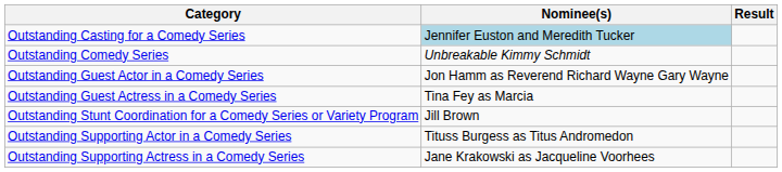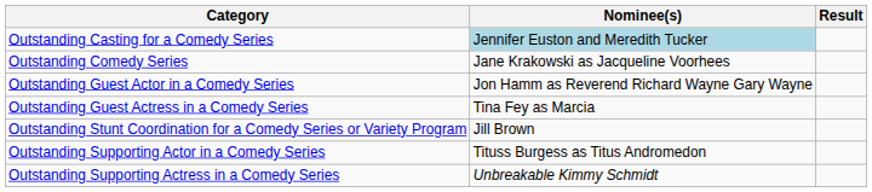Outstanding Comedy Series | Nominee(s): Unbreakable Kimmy Schmidt -> Jane Krakowski as Jacqueline Voorhees
Outstanding Supporting Actress in a Comedy Series | Nominee(s): Jane Krakowski as Jacqueline Voorhees -> Unbreakable Kimmy Schmidt
